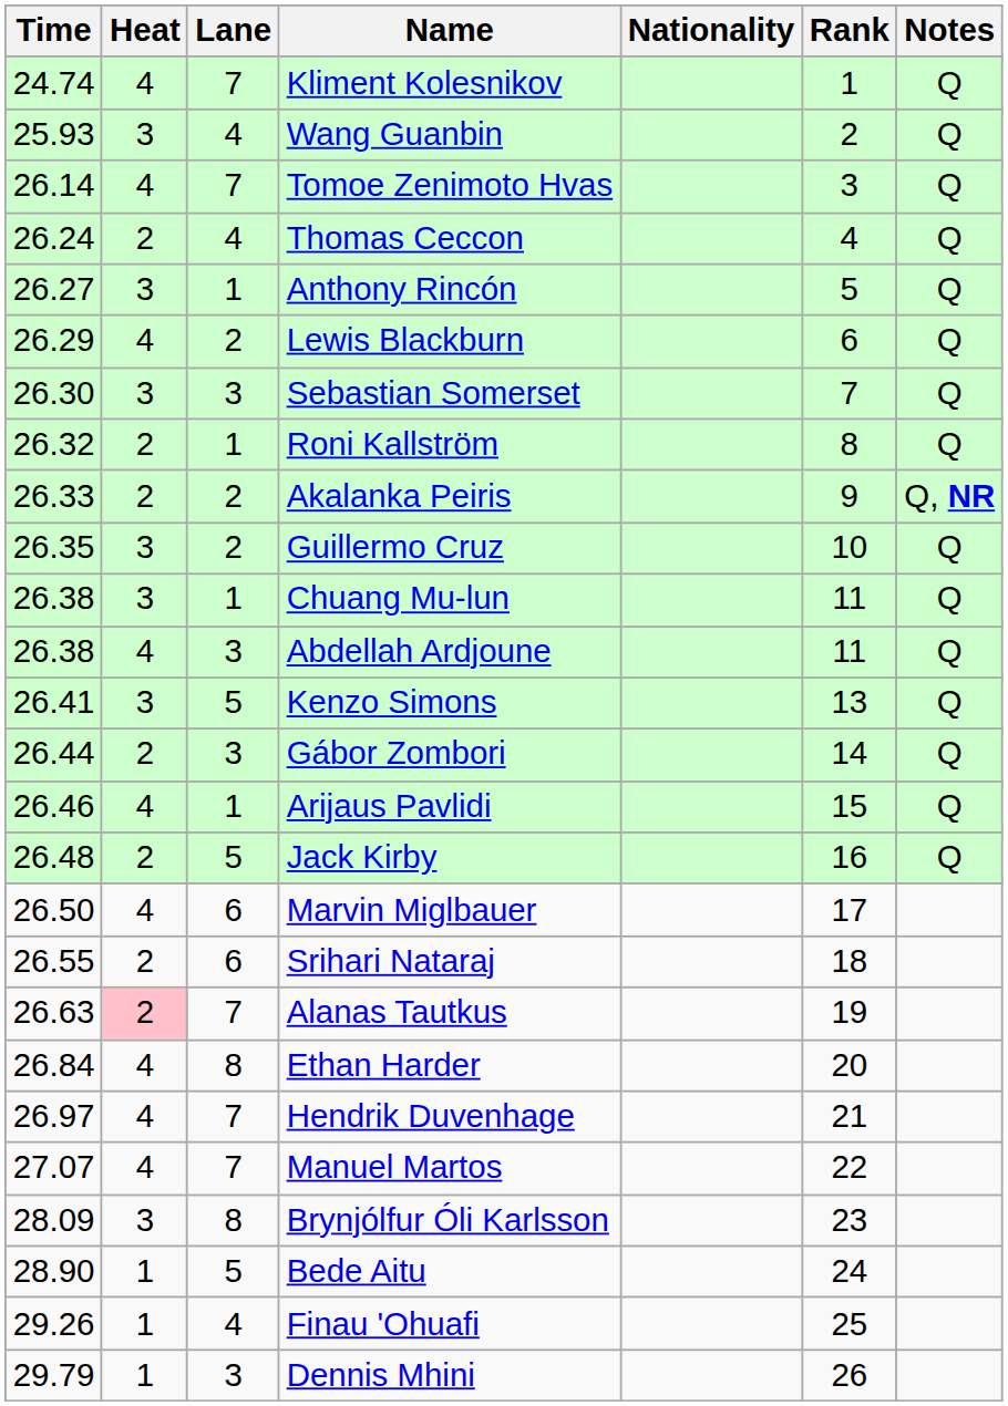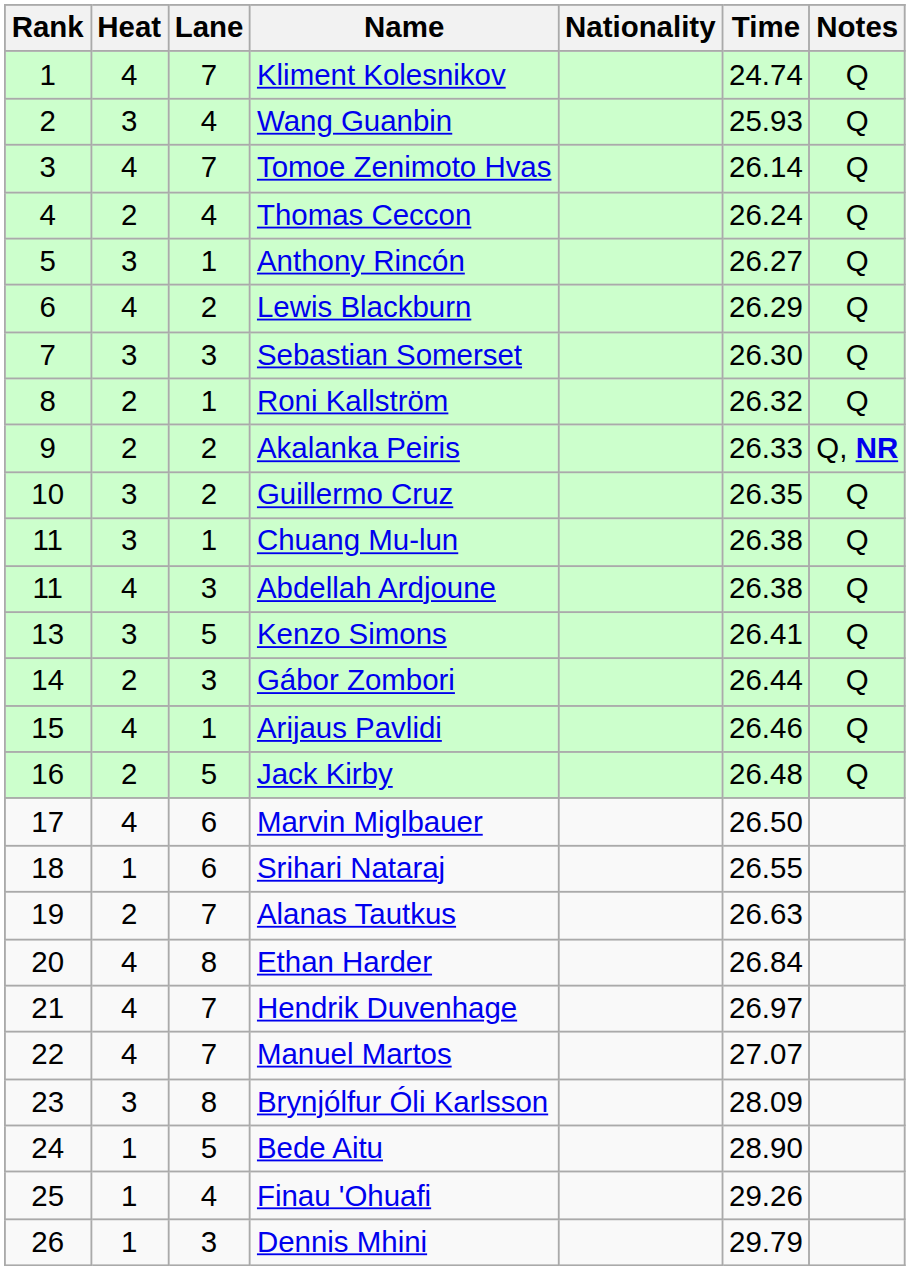columns swapped: Rank <-> Time
Srihari Nataraj | Heat: 2 -> 1
Alanas Tautkus | Heat: pink background -> no background
